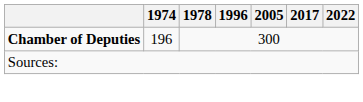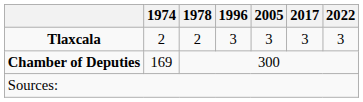+ row: Tlaxcala | 2 | 2 | 3 | 3 | 3 | 3
Chamber of Deputies | 1974: 196 -> 169
